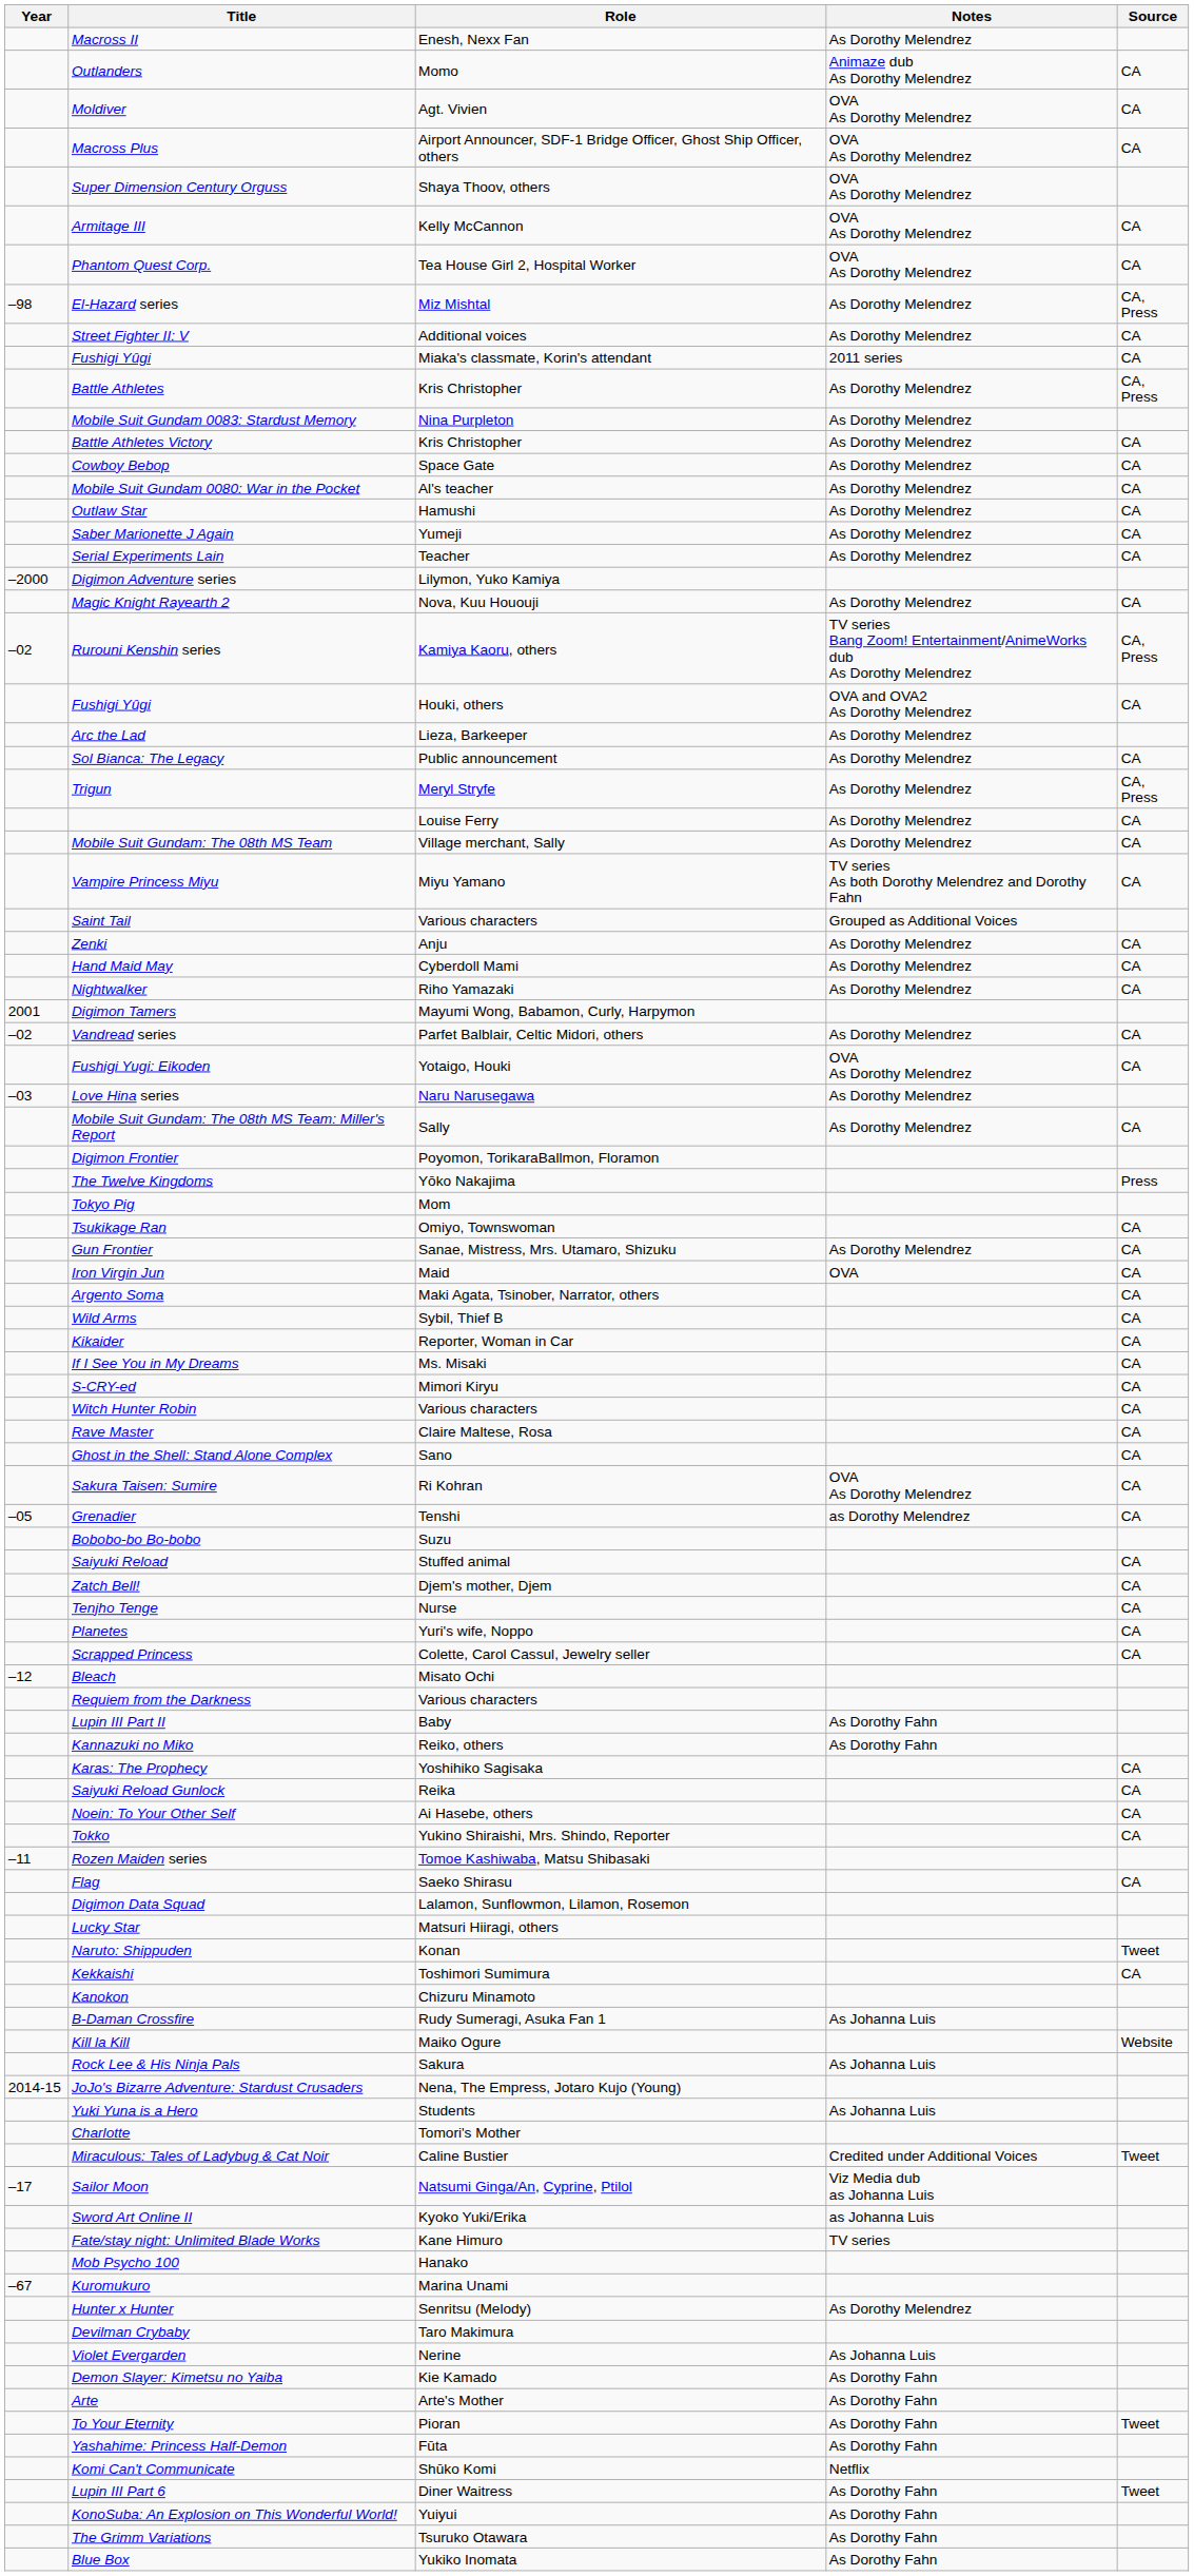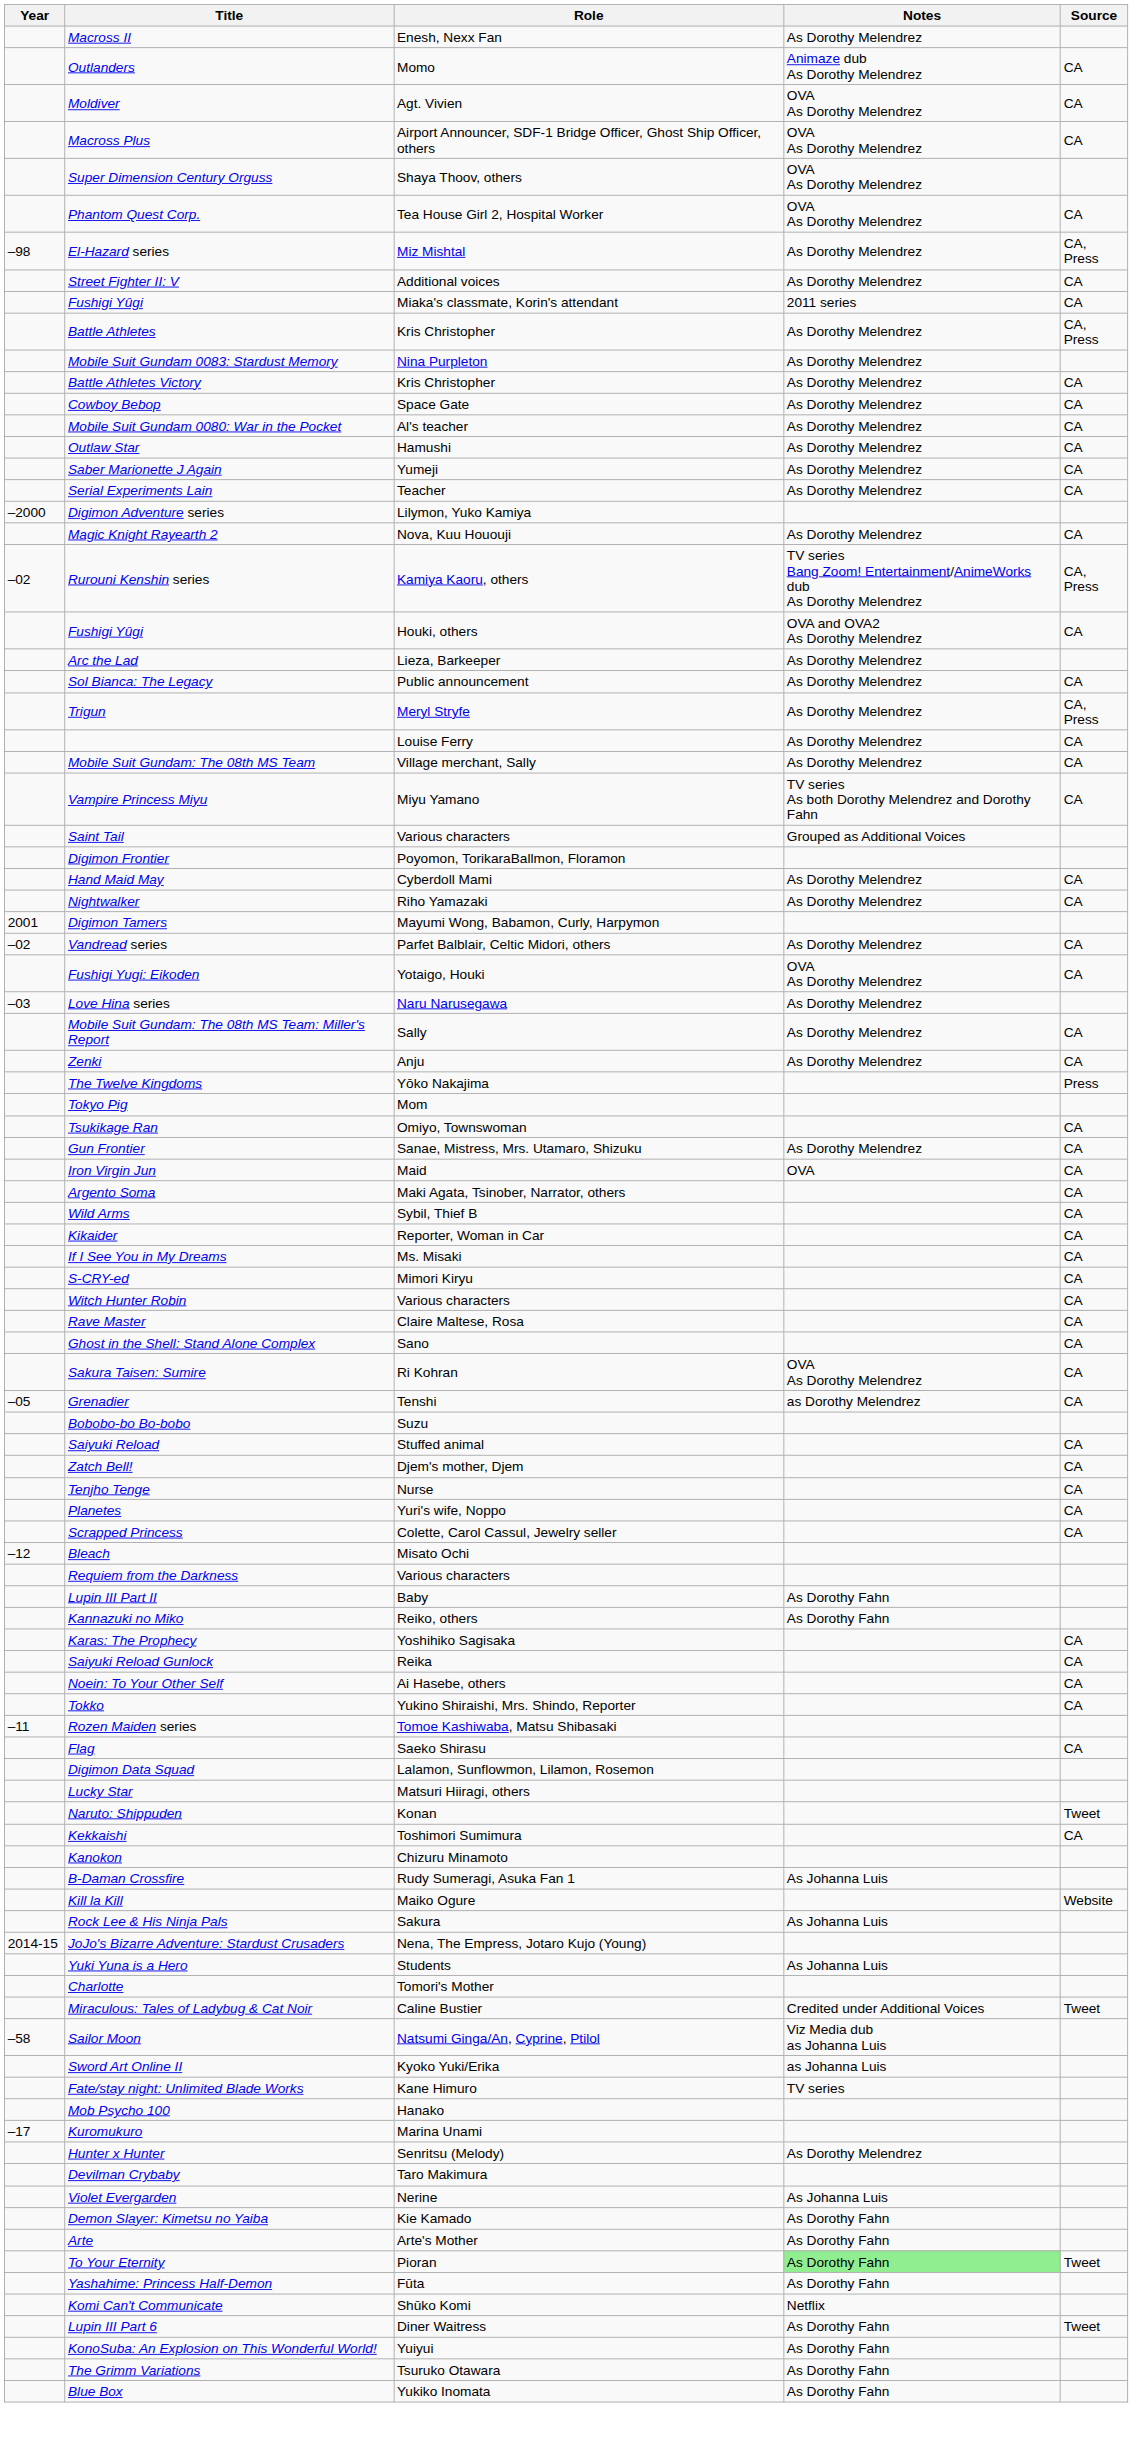- row: Armitage III | Kelly McCannon | OVA As Dorothy Melendrez | CA
rows swapped: Zenki <-> Digimon Frontier
Sailor Moon | Year: –17 -> –58
Kuromukuro | Year: –67 -> –17
To Your Eternity | Notes: no background -> lightgreen background
